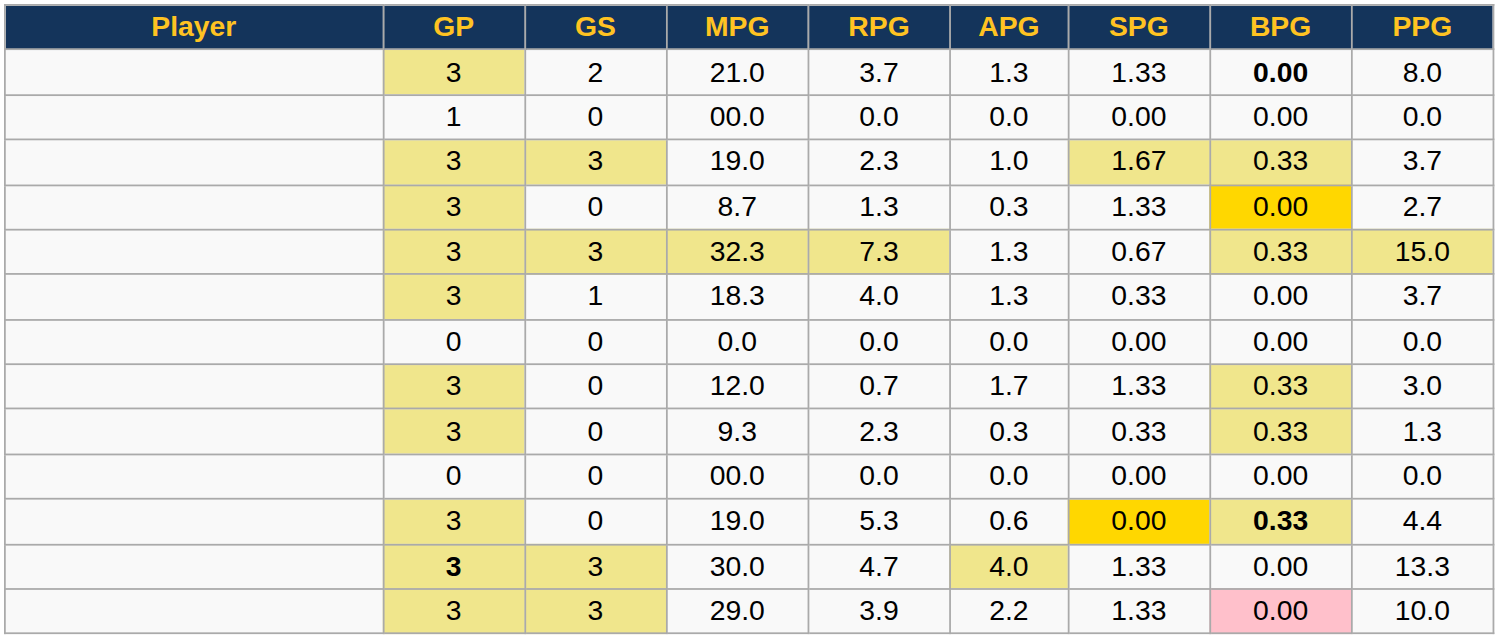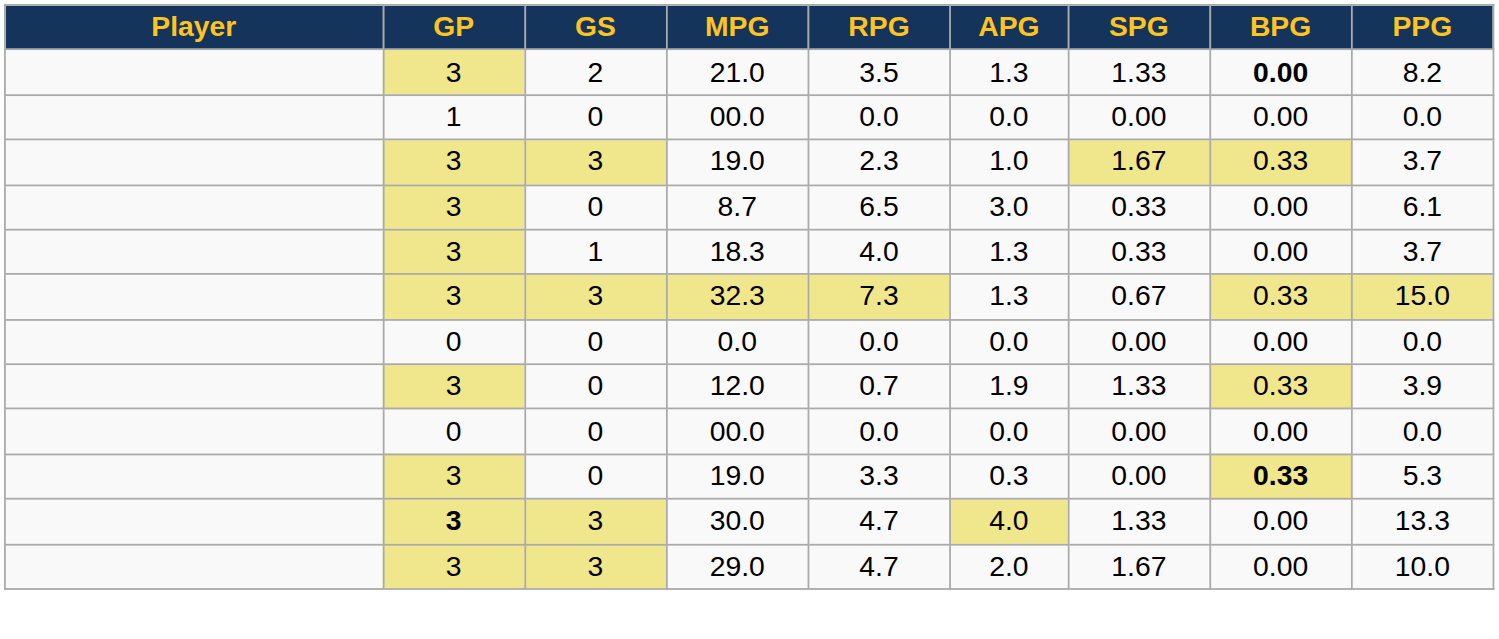21.0 | RPG: 3.7 -> 3.5
21.0 | PPG: 8.0 -> 8.2
8.7 | RPG: 1.3 -> 6.5
8.7 | APG: 0.3 -> 3.0
8.7 | SPG: 1.33 -> 0.33
8.7 | BPG: gold background -> no background
8.7 | PPG: 2.7 -> 6.1
rows swapped: 18.3 <-> 32.3
12.0 | APG: 1.7 -> 1.9
12.0 | PPG: 3.0 -> 3.9
- row: 3 | 0 | 9.3 | 2.3 | 0.3 | 0.33 | 0.33 | 1.3
0 / 19.0 | RPG: 5.3 -> 3.3
0 / 19.0 | APG: 0.6 -> 0.3
0 / 19.0 | SPG: gold background -> no background
0 / 19.0 | PPG: 4.4 -> 5.3
29.0 | RPG: 3.9 -> 4.7
29.0 | APG: 2.2 -> 2.0
29.0 | SPG: 1.33 -> 1.67
29.0 | BPG: pink background -> no background
